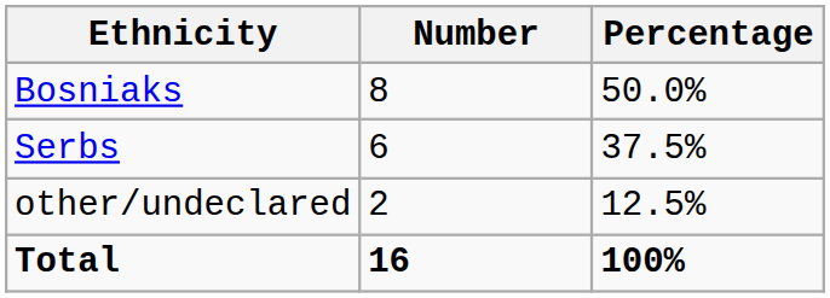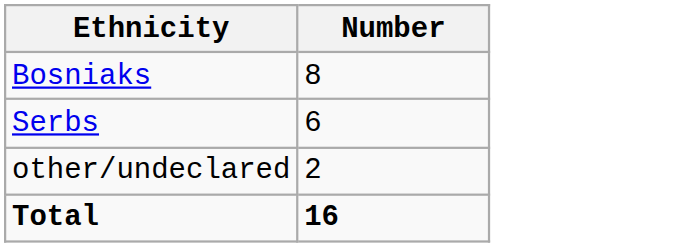- column: Percentage | 50.0% | 37.5% | 12.5% | 100%
